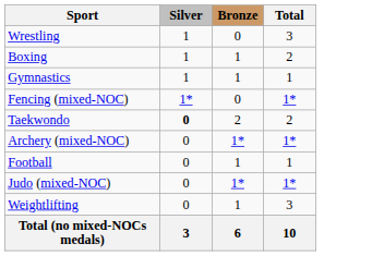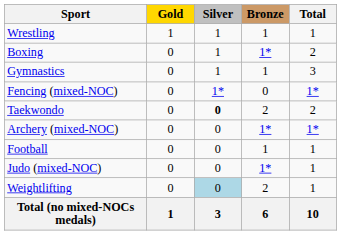+ column: Gold | 1 | 0 | 0 | 0 | 0 | 0 | 0 | 0 | 0 | 1
Wrestling | Bronze: 0 -> 1
Wrestling | Total: 3 -> 1
Boxing | Bronze: 1 -> 1*
Gymnastics | Total: 1 -> 3
Judo (mixed-NOC) | Total: 1* -> 1
Weightlifting | Silver: no background -> lightblue background
Weightlifting | Bronze: 1 -> 2
Weightlifting | Total: 3 -> 1
